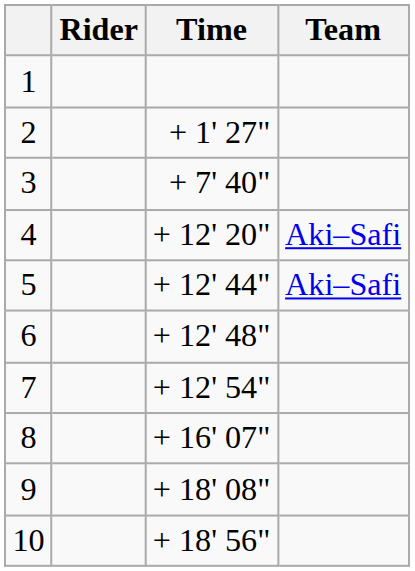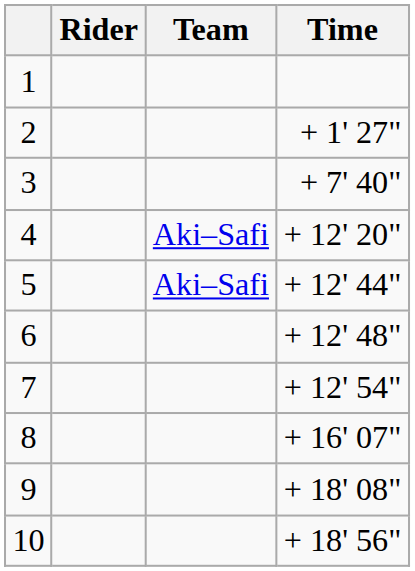columns swapped: Team <-> Time
